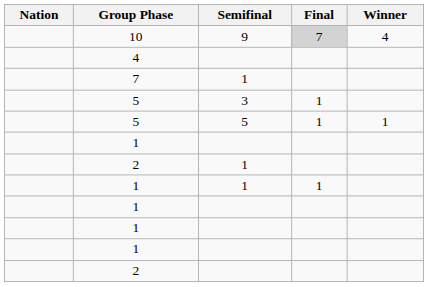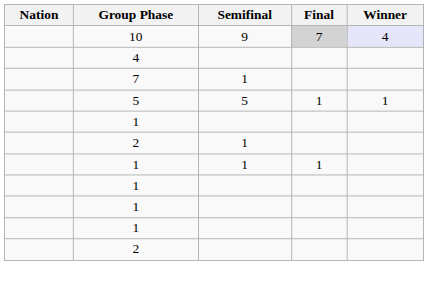10 | Winner: no background -> lavender background
- row: 5 | 3 | 1
